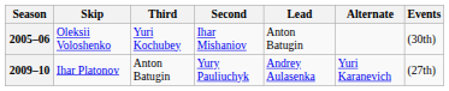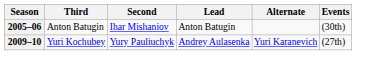- column: Skip | Oleksii Voloshenko | Ihar Platonov
2005–06 | Third: Yuri Kochubey -> Anton Batugin
2009–10 | Third: Anton Batugin -> Yuri Kochubey
